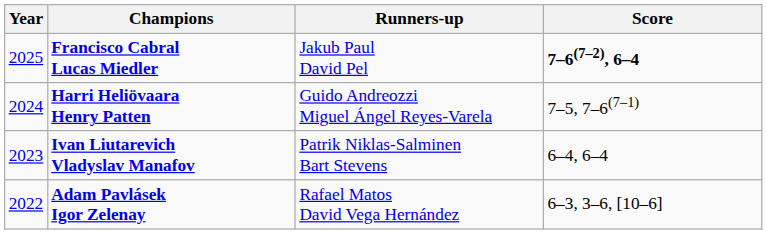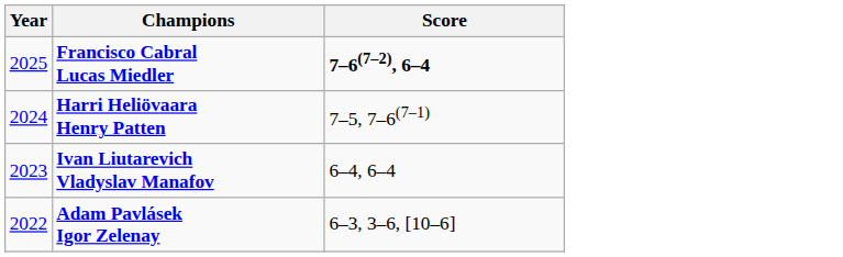- column: Runners-up | Jakub Paul David Pel | Guido Andreozzi Miguel Ángel Reyes-Varela | Patrik Niklas-Salminen Bart Stevens | Rafael Matos David Vega Hernández
